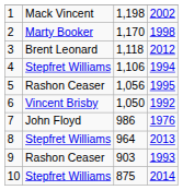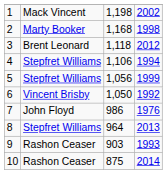2 | column 3: 1,170 -> 1,168
5 | column 2: Rashon Ceaser -> Stepfret Williams
5 | column 4: 1995 -> 1999
10 | column 2: Stepfret Williams -> Rashon Ceaser
